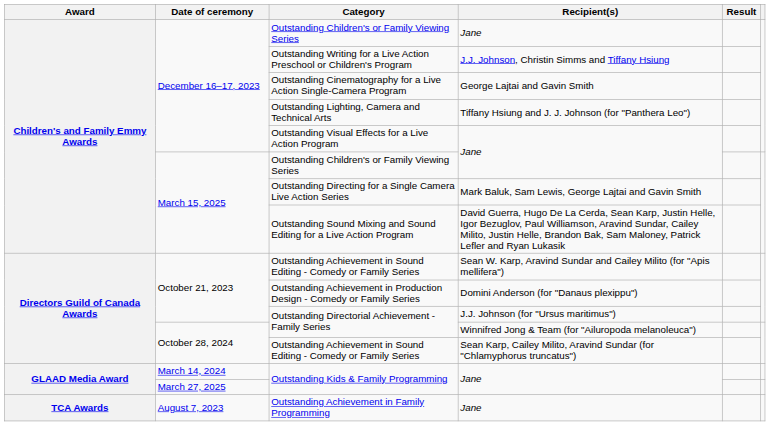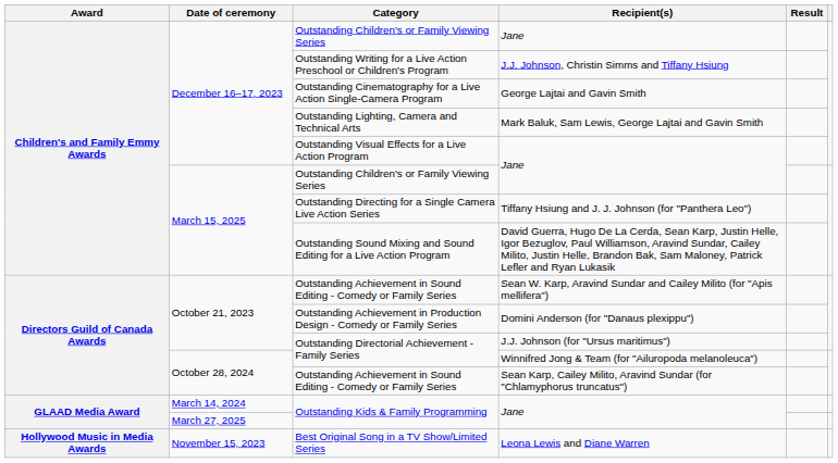Outstanding Lighting, Camera and Technical Arts | Recipient(s): Tiffany Hsiung and J. J. Johnson (for "Panthera Leo") -> Mark Baluk, Sam Lewis, George Lajtai and Gavin Smith
Outstanding Directing for a Single Camera Live Action Series | Recipient(s): Mark Baluk, Sam Lewis, George Lajtai and Gavin Smith -> Tiffany Hsiung and J. J. Johnson (for "Panthera Leo")
+ row: Hollywood Music in Media Awards | November 15, 2023 | Best Original Song in a TV Show/Limited Series | Leona Lewis and Diane Warren
- row: TCA Awards | August 7, 2023 | Outstanding Achievement in Family Programming | Jane
